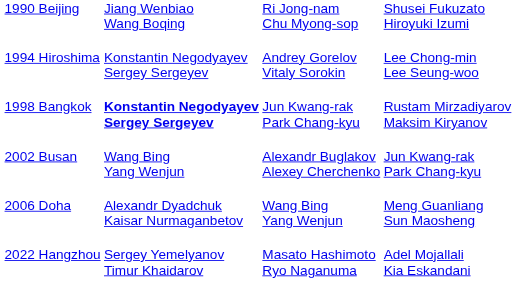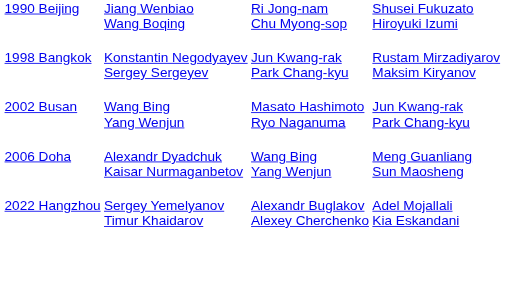- row: 1994 Hiroshima | Konstantin Negodyayev Sergey Sergeyev | Andrey Gorelov Vitaly Sorokin | Lee Chong-min Lee Seung-woo
1998 Bangkok | column 2: bold -> normal
2002 Busan | column 3: Alexandr Buglakov Alexey Cherchenko -> Masato Hashimoto Ryo Naganuma
2022 Hangzhou | column 3: Masato Hashimoto Ryo Naganuma -> Alexandr Buglakov Alexey Cherchenko
